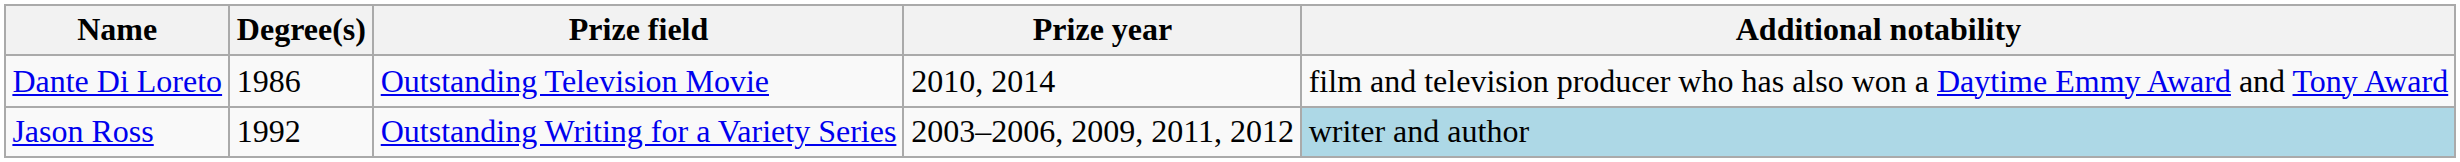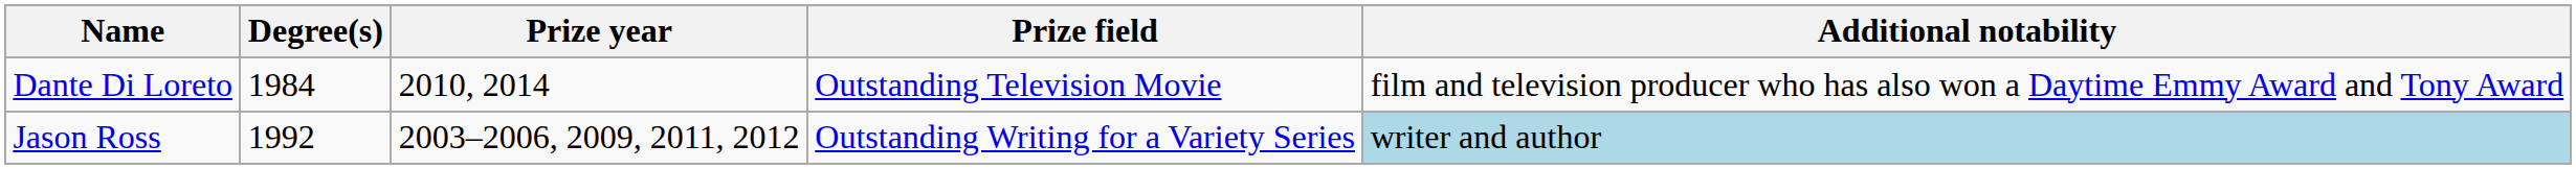columns swapped: Prize year <-> Prize field
Dante Di Loreto | Degree(s): 1986 -> 1984
